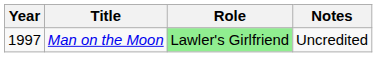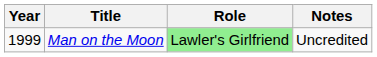Man on the Moon | Year: 1997 -> 1999
